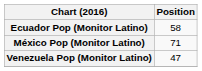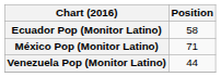Venezuela Pop (Monitor Latino) | Position: 47 -> 44
